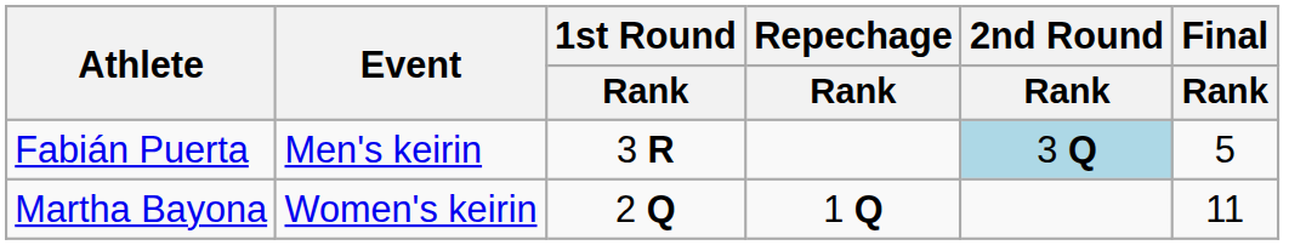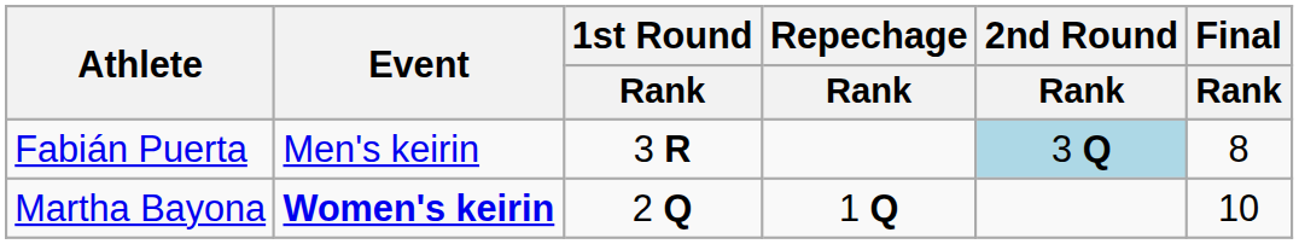Fabián Puerta | Final / Rank: 5 -> 8
Martha Bayona | Event: normal -> bold
Martha Bayona | Final / Rank: 11 -> 10
